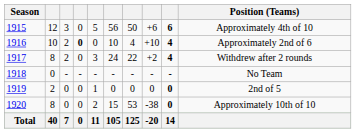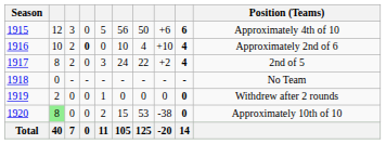1917 | Position (Teams): Withdrew after 2 rounds -> 2nd of 5
1919 | Position (Teams): 2nd of 5 -> Withdrew after 2 rounds
1920 | column 2: no background -> lightgreen background
